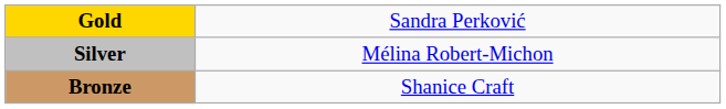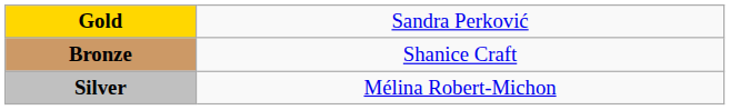rows swapped: Silver <-> Bronze
